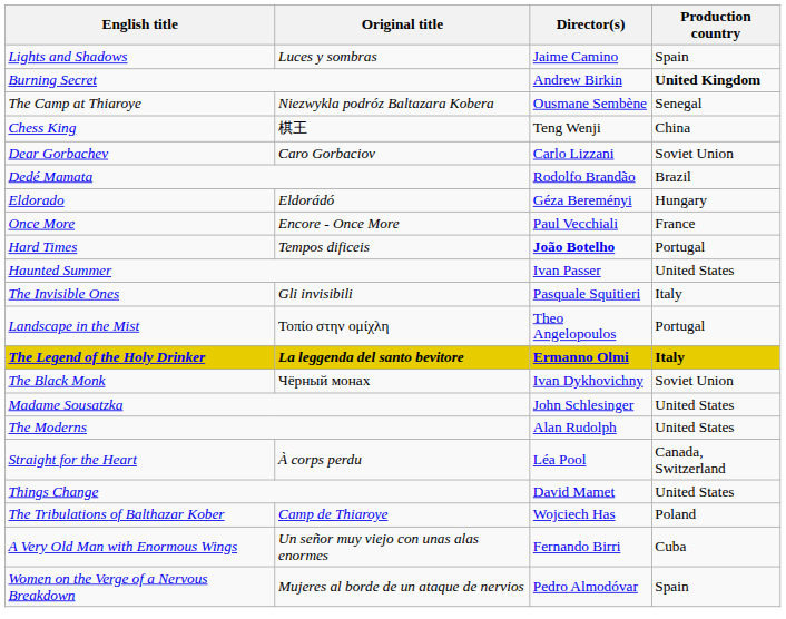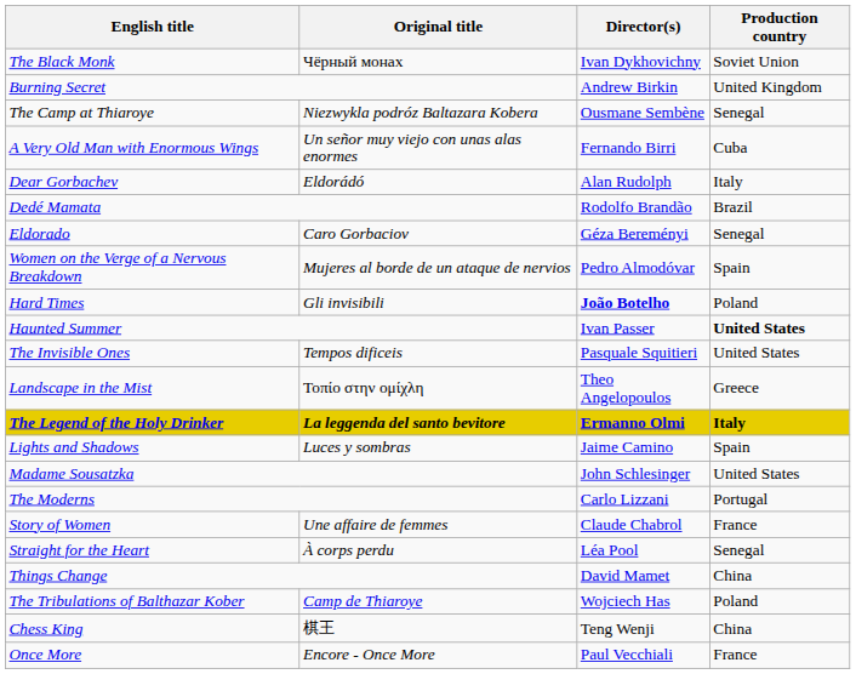rows swapped: The Black Monk <-> Lights and Shadows
Burning Secret | Production country: bold -> normal
rows swapped: Chess King <-> A Very Old Man with Enormous Wings
Dear Gorbachev | Original title: Caro Gorbaciov -> Eldorádó
Dear Gorbachev | Director(s): Carlo Lizzani -> Alan Rudolph
Dear Gorbachev | Production country: Soviet Union -> Italy
Eldorado | Original title: Eldorádó -> Caro Gorbaciov
Eldorado | Production country: Hungary -> Senegal
rows swapped: Once More <-> Women on the Verge of a Nervous Breakdown
Hard Times | Original title: Tempos dificeis -> Gli invisibili
Hard Times | Production country: Portugal -> Poland
Haunted Summer | Production country: normal -> bold
The Invisible Ones | Original title: Gli invisibili -> Tempos dificeis
The Invisible Ones | Production country: Italy -> United States
Landscape in the Mist | Production country: Portugal -> Greece
The Moderns | Director(s): Alan Rudolph -> Carlo Lizzani
The Moderns | Production country: United States -> Portugal
+ row: Story of Women | Une affaire de femmes | Claude Chabrol | France
Straight for the Heart | Production country: Canada, Switzerland -> Senegal
Things Change | Production country: United States -> China
